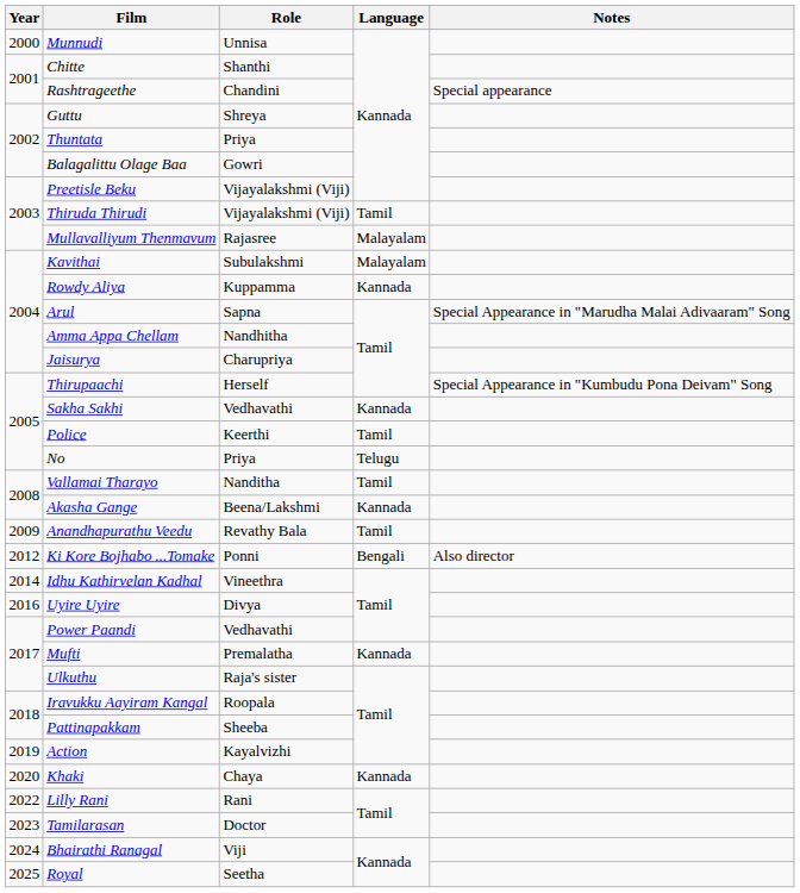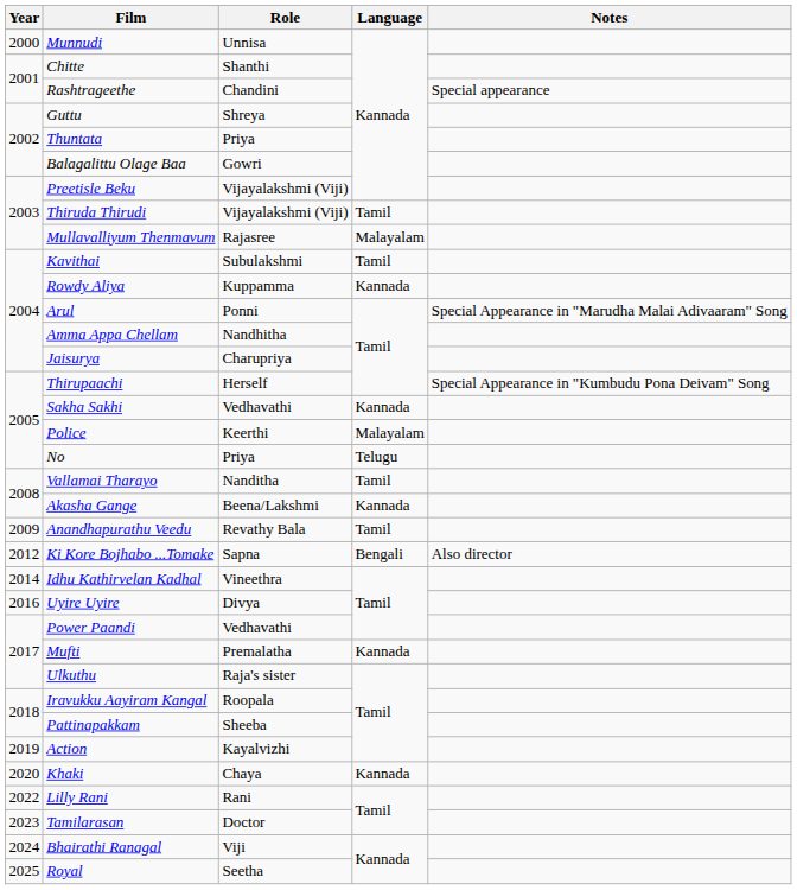Kavithai | Language: Malayalam -> Tamil
Arul | Role: Sapna -> Ponni
Police | Language: Tamil -> Malayalam
Ki Kore Bojhabo ...Tomake | Role: Ponni -> Sapna
